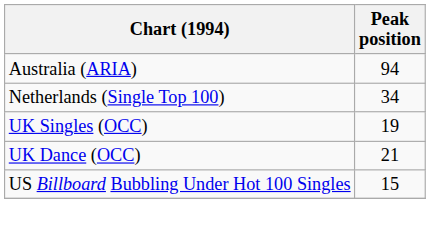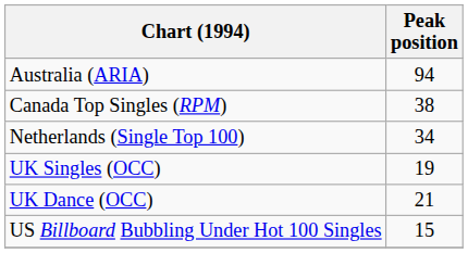+ row: Canada Top Singles (RPM) | 38
